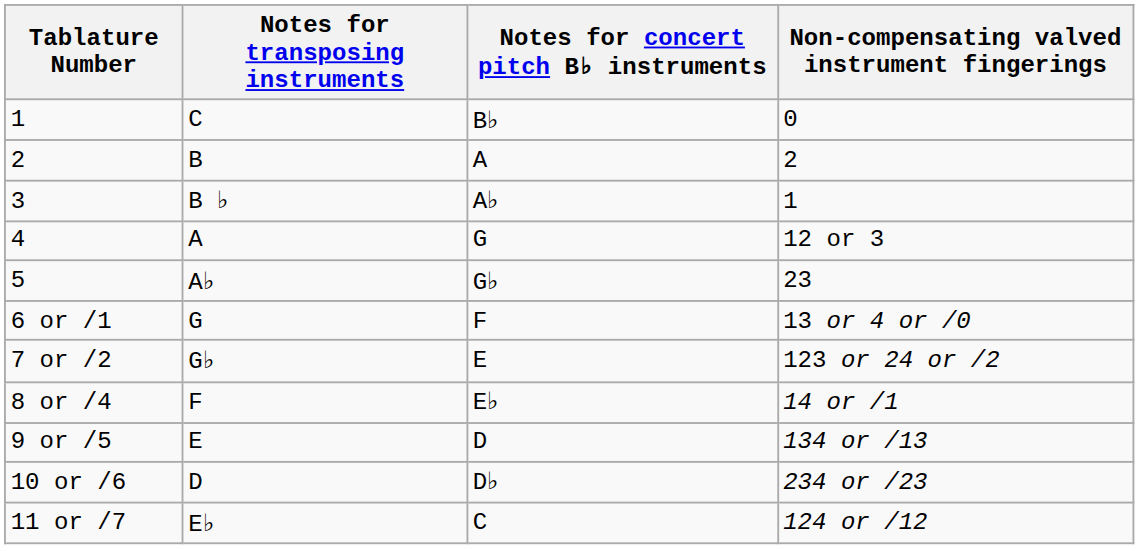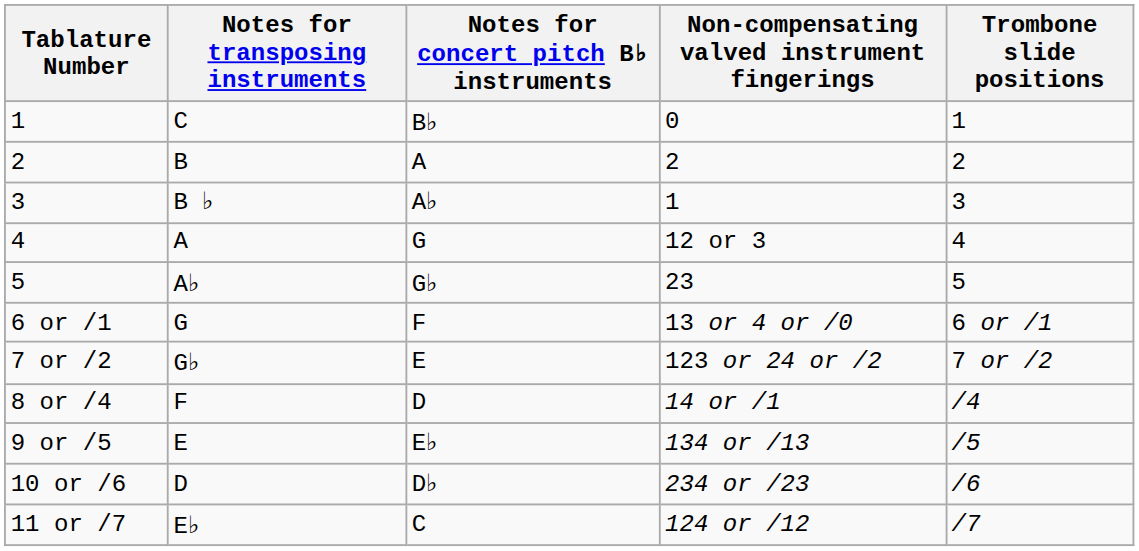+ column: Trombone slide positions | 1 | 2 | 3 | 4 | 5 | 6 or /1 | 7 or /2 | /4 | /5 | /6 | /7
8 or /4 | Notes for concert pitch B♭ instruments: E♭ -> D
9 or /5 | Notes for concert pitch B♭ instruments: D -> E♭
